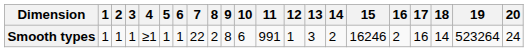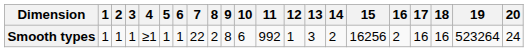Smooth types | 11: 991 -> 992
Smooth types | 15: 16246 -> 16256
Smooth types | 18: 14 -> 16
